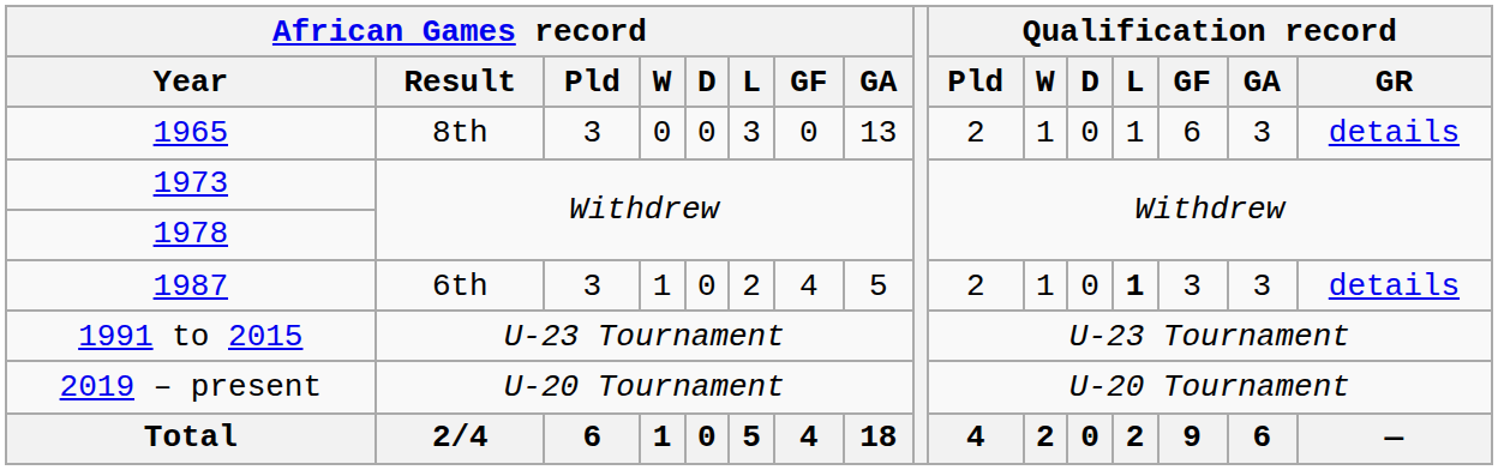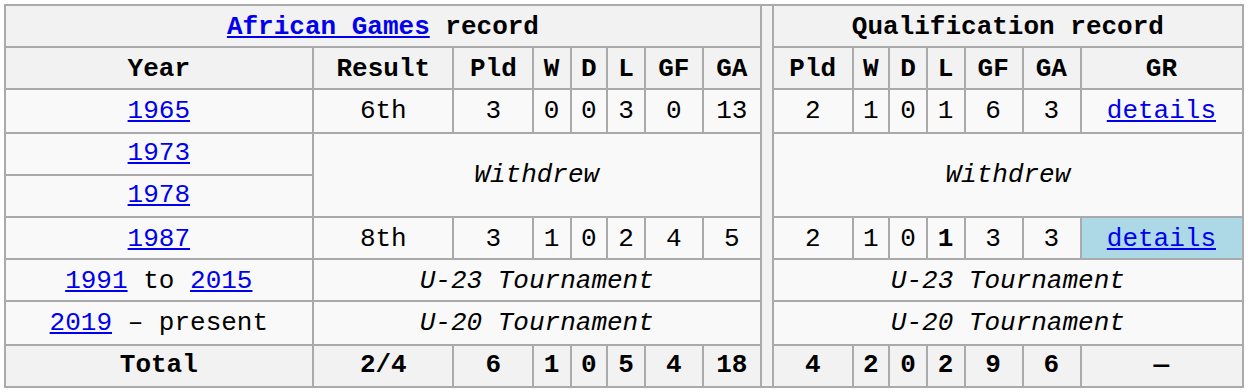1965 | African Games record / Result: 8th -> 6th
1987 | African Games record / Result: 6th -> 8th
1987 | Qualification record / GR: no background -> lightblue background
